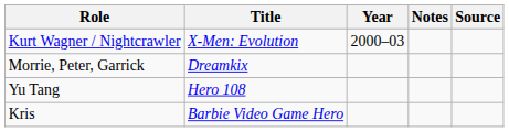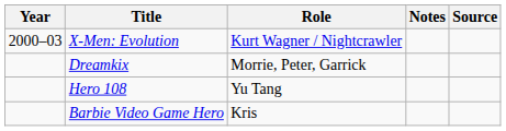columns swapped: Year <-> Role
